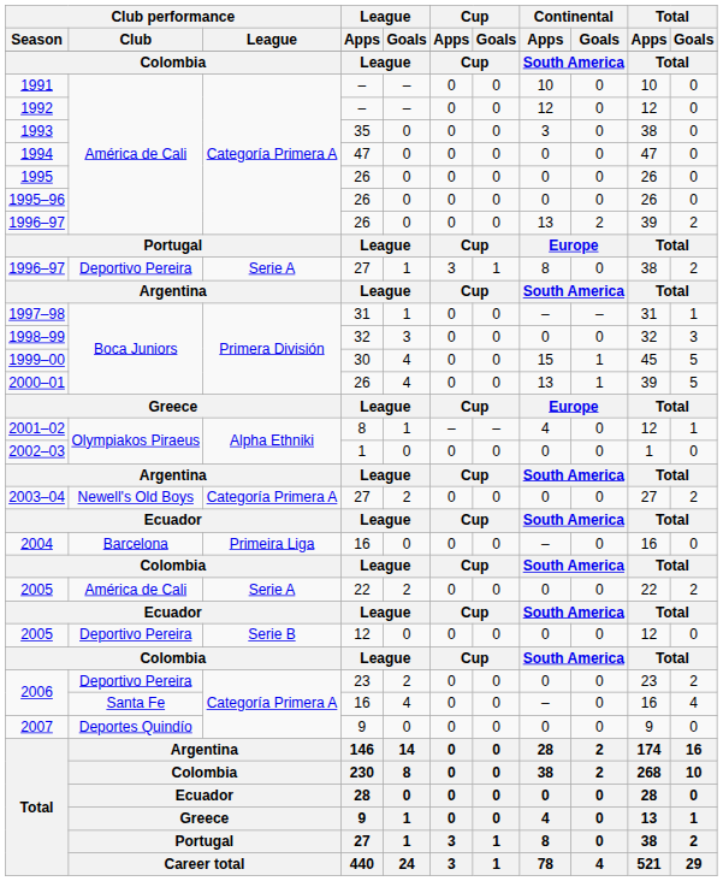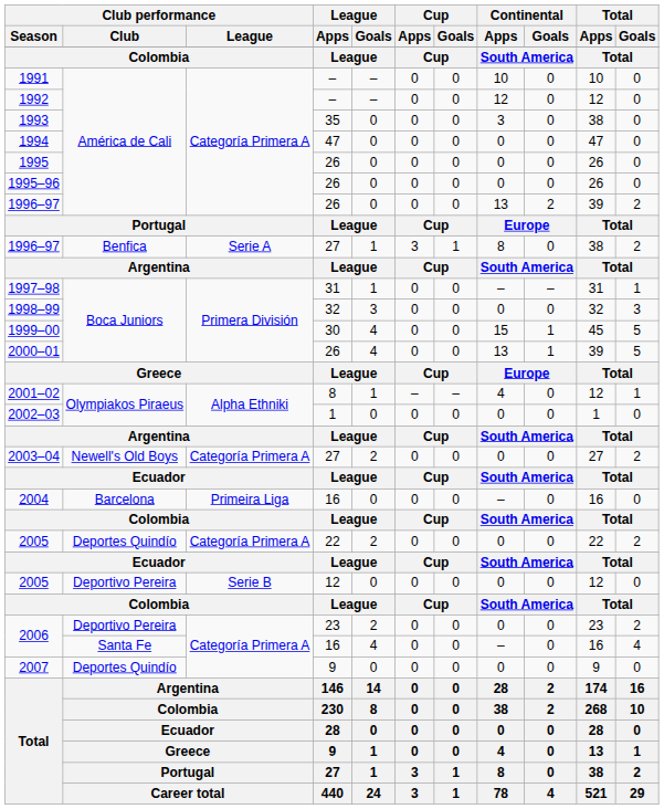1996–97 / 27 | Club performance / Club: Deportivo Pereira -> Benfica
2005 / 22 | Club performance / Club: América de Cali -> Deportes Quindío
2005 / 22 | Club performance / League: Serie A -> Categoría Primera A
